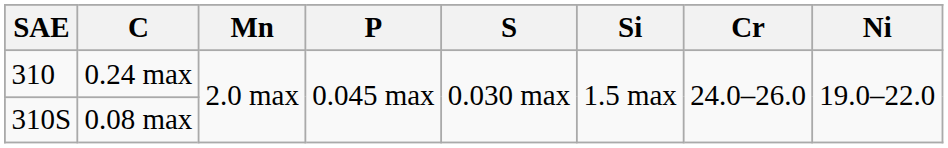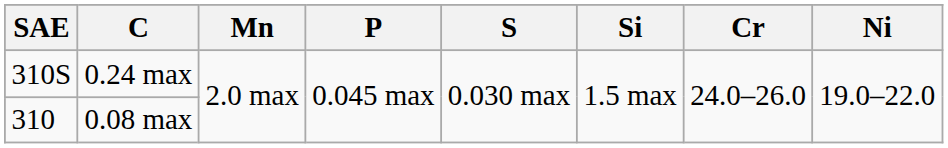0.24 max | SAE: 310 -> 310S
0.08 max | SAE: 310S -> 310
